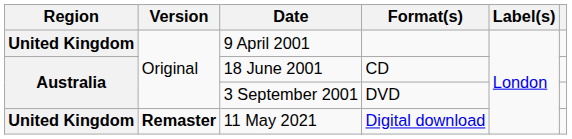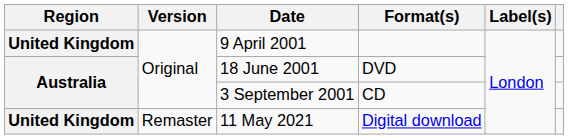18 June 2001 | Format(s): CD -> DVD
3 September 2001 | Format(s): DVD -> CD
11 May 2021 | Version: bold -> normal
